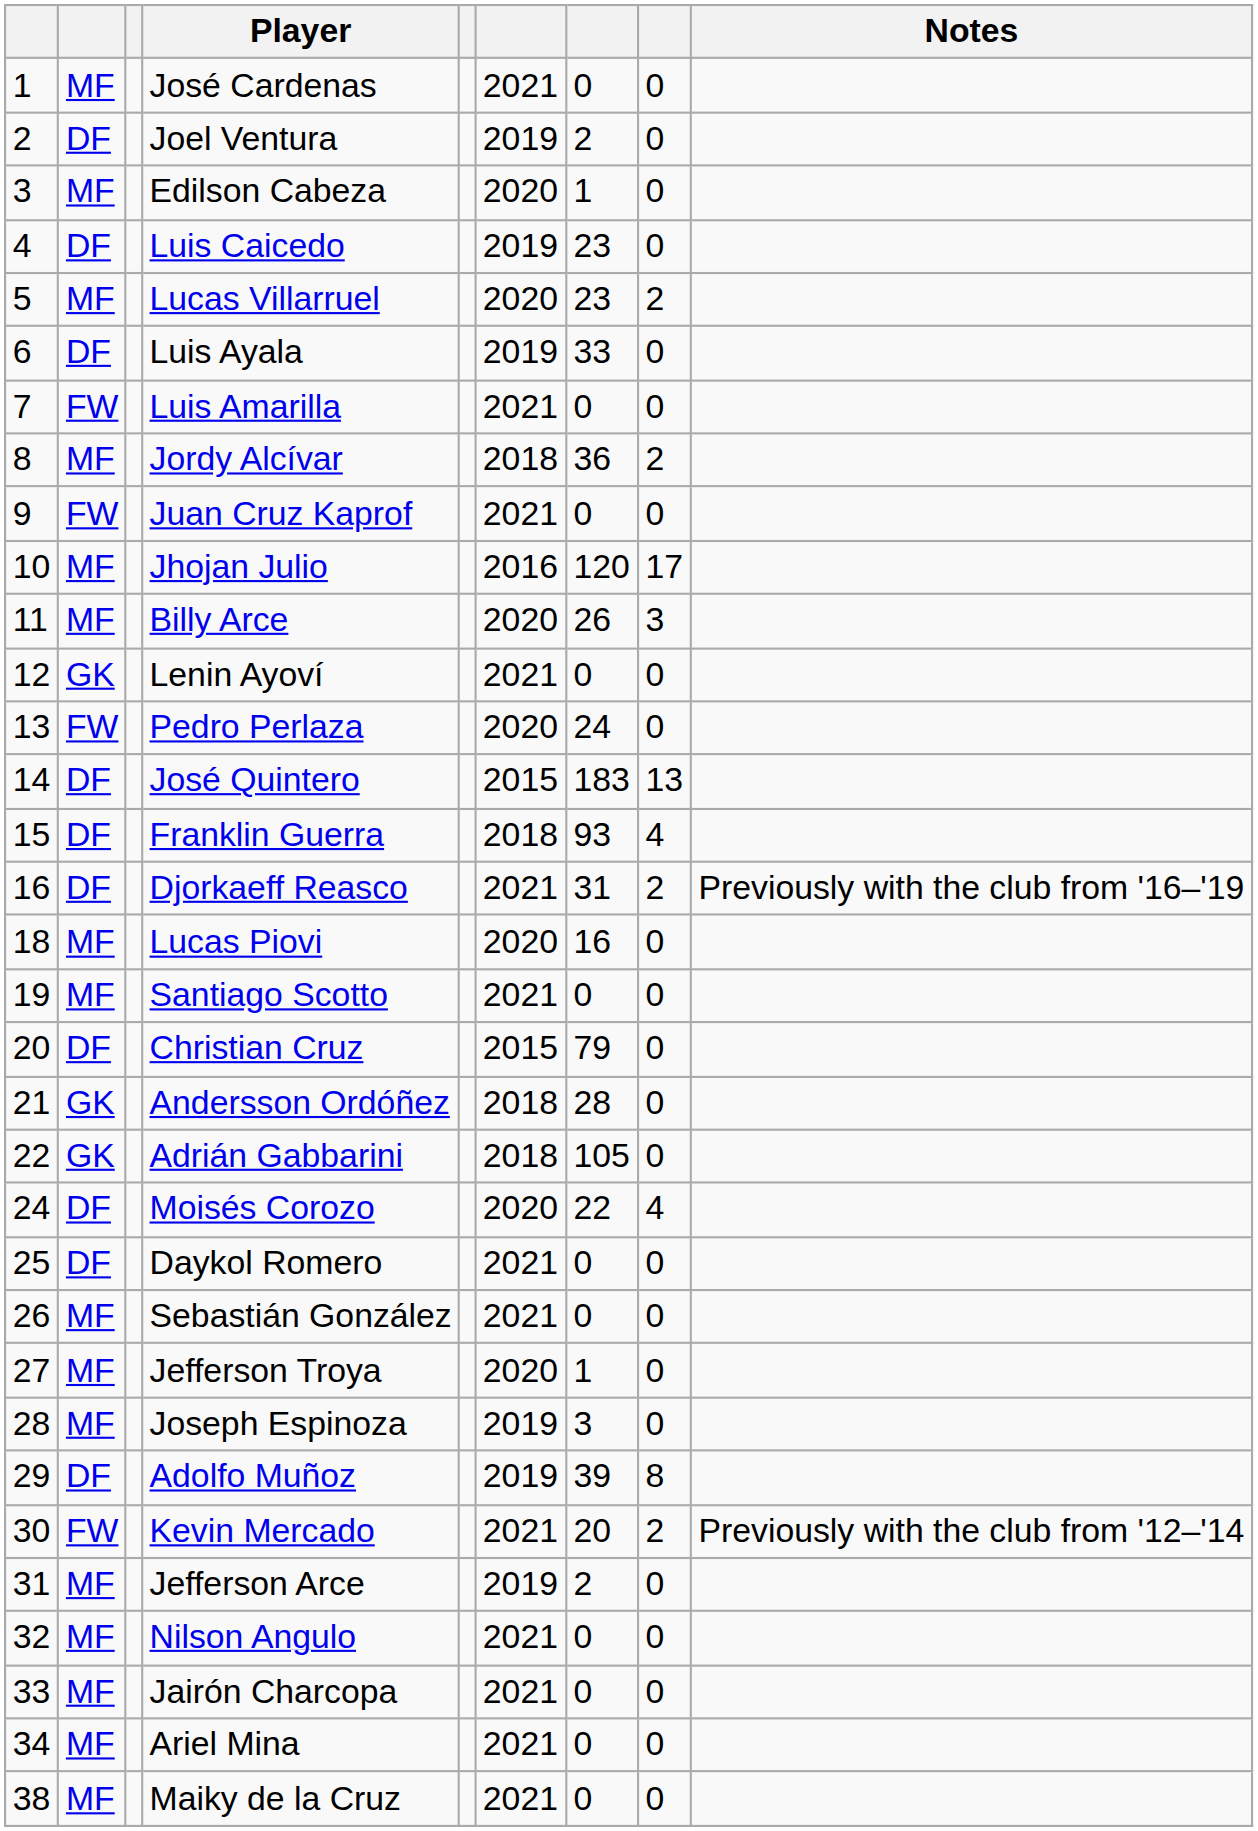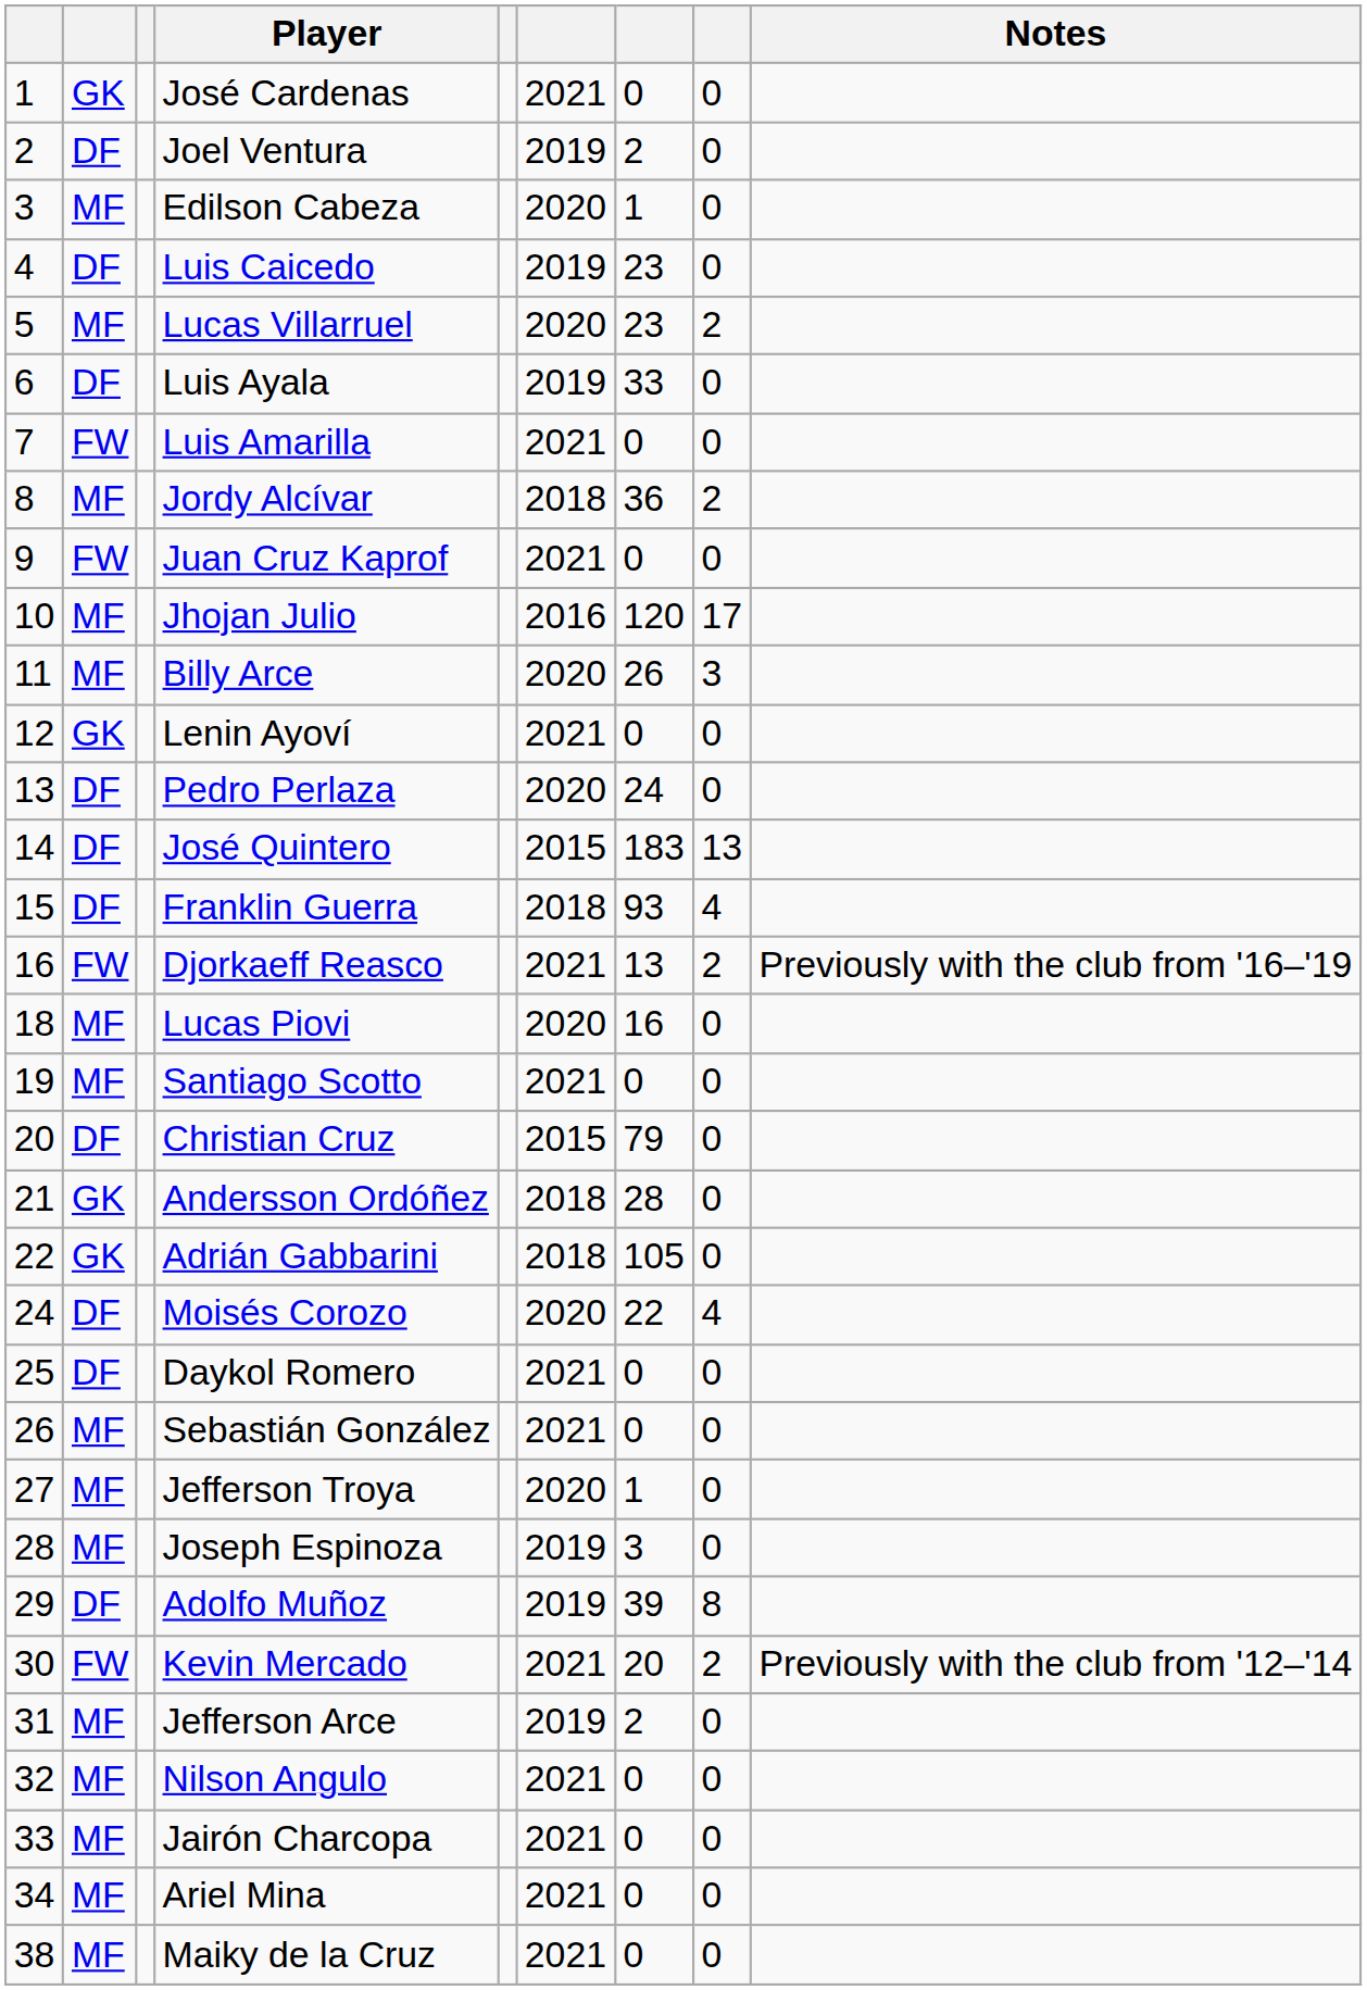José Cardenas | column 2: MF -> GK
Pedro Perlaza | column 2: FW -> DF
Djorkaeff Reasco | column 2: DF -> FW
Djorkaeff Reasco | column 7: 31 -> 13
